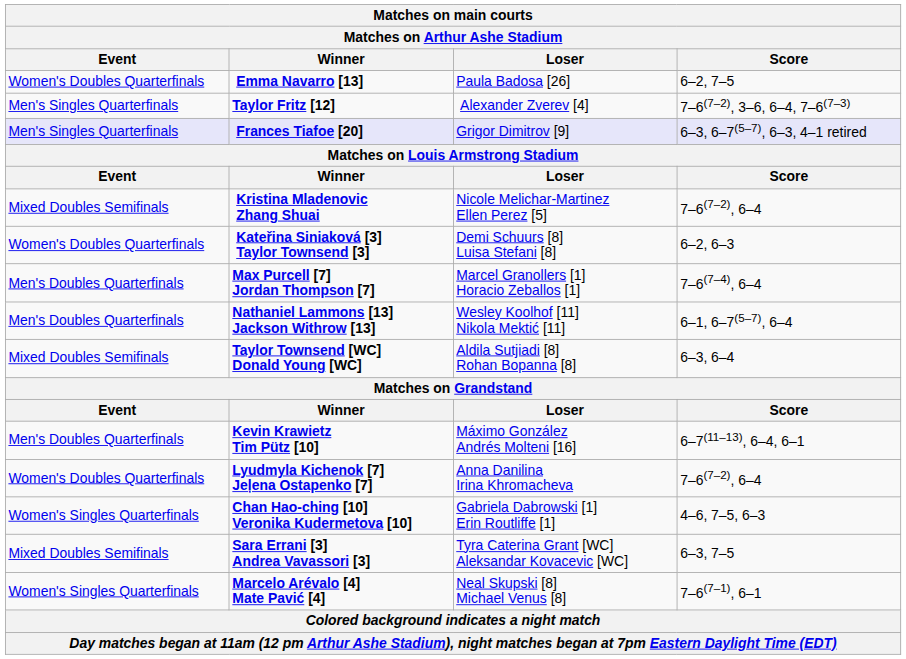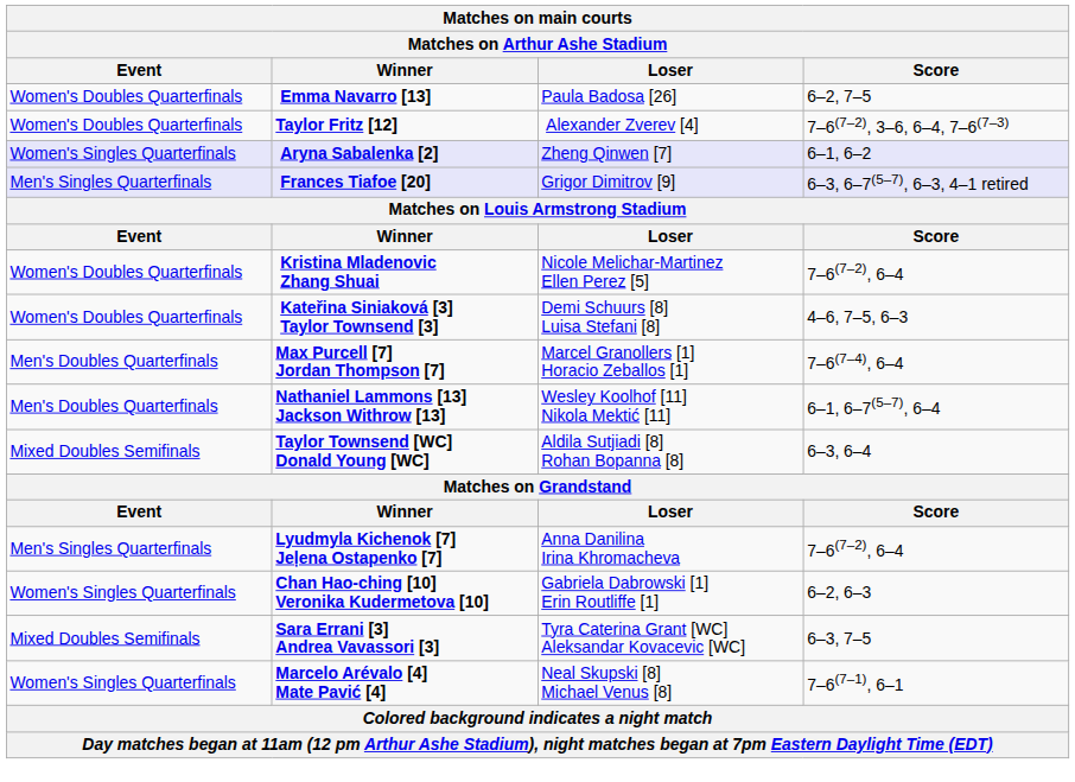Taylor Fritz [12] | Event: Men's Singles Quarterfinals -> Women's Doubles Quarterfinals
+ row: Women's Singles Quarterfinals | Aryna Sabalenka [2] | Zheng Qinwen [7] | 6–1, 6–2
Kristina Mladenovic Zhang Shuai | Event: Mixed Doubles Semifinals -> Women's Doubles Quarterfinals
Kateřina Siniaková [3] Taylor Townsend [3] | Score: 6–2, 6–3 -> 4–6, 7–5, 6–3
- row: Men's Doubles Quarterfinals | Kevin Krawietz Tim Pütz [10] | Máximo González Andrés Molteni [16] | 6–7(11–13), 6–4, 6–1
Lyudmyla Kichenok [7] Jeļena Ostapenko [7] | Event: Women's Doubles Quarterfinals -> Men's Singles Quarterfinals
Chan Hao-ching [10] Veronika Kudermetova [10] | Score: 4–6, 7–5, 6–3 -> 6–2, 6–3
